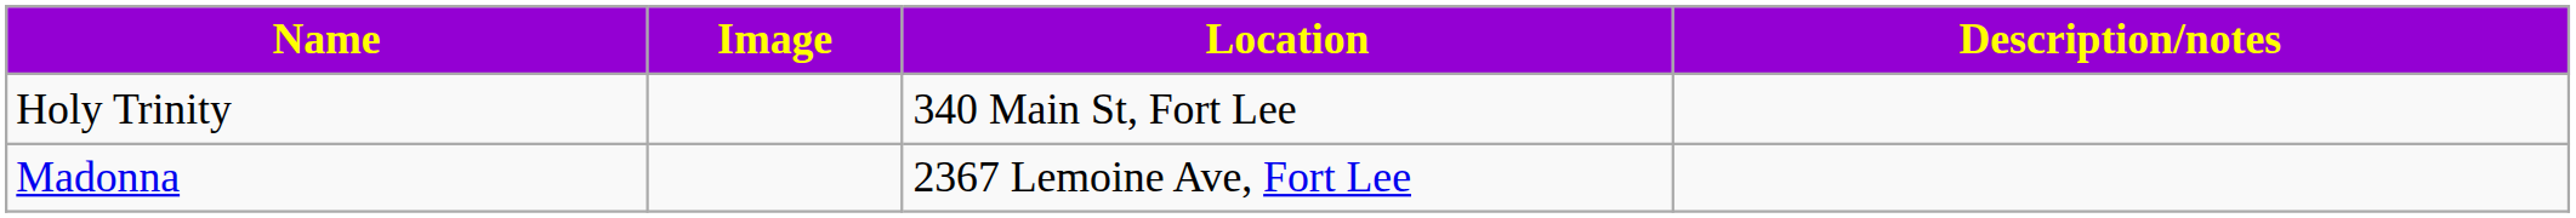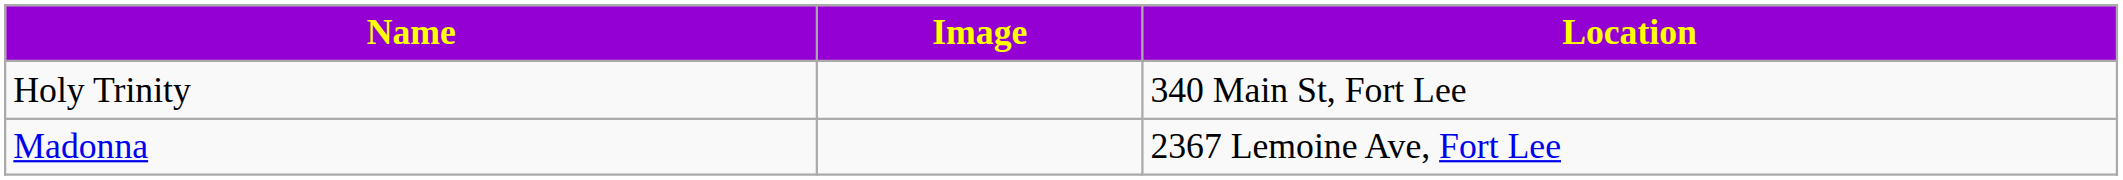- column: Description/notes
